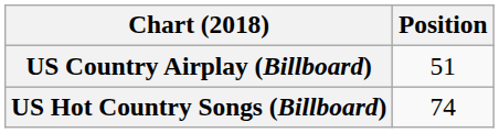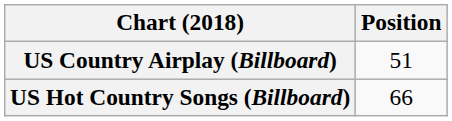US Hot Country Songs (Billboard) | Position: 74 -> 66
